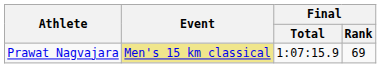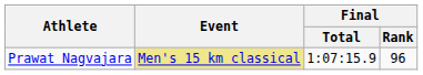Prawat Nagvajara | Final / Rank: 69 -> 96
